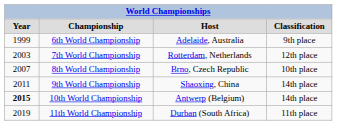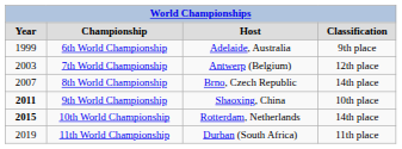7th World Championship | column 3: Rotterdam, Netherlands -> Antwerp (Belgium)
8th World Championship | column 4: 10th place -> 14th place
9th World Championship | column 1: normal -> bold
9th World Championship | column 4: 14th place -> 10th place
10th World Championship | column 3: Antwerp (Belgium) -> Rotterdam, Netherlands
